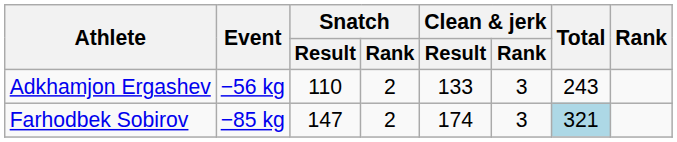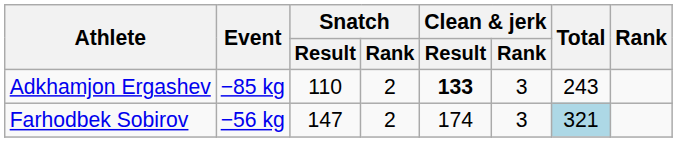Adkhamjon Ergashev | Event: −56 kg -> −85 kg
Adkhamjon Ergashev | Clean & jerk / Result: normal -> bold
Farhodbek Sobirov | Event: −85 kg -> −56 kg
